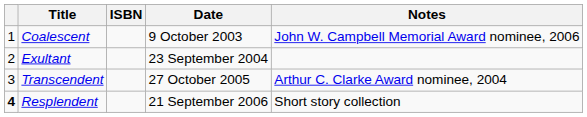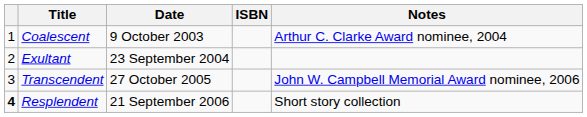columns swapped: Date <-> ISBN
Coalescent | Notes: John W. Campbell Memorial Award nominee, 2006 -> Arthur C. Clarke Award nominee, 2004
Transcendent | Notes: Arthur C. Clarke Award nominee, 2004 -> John W. Campbell Memorial Award nominee, 2006
